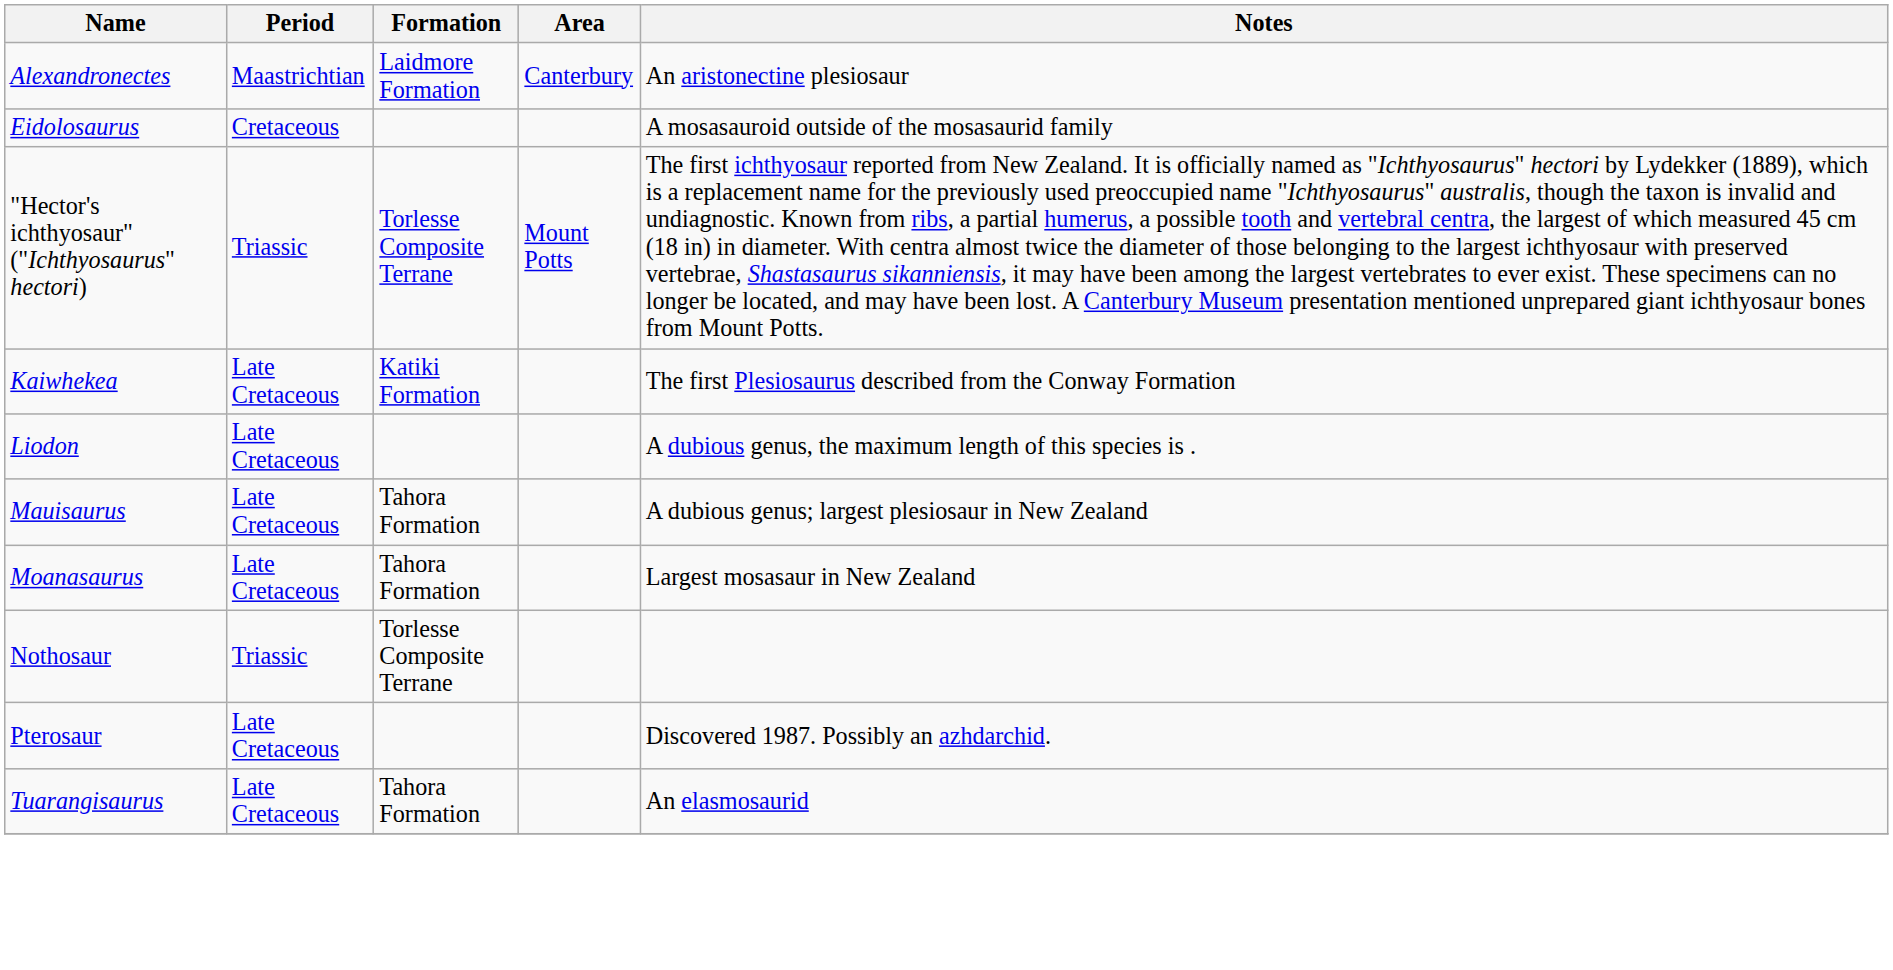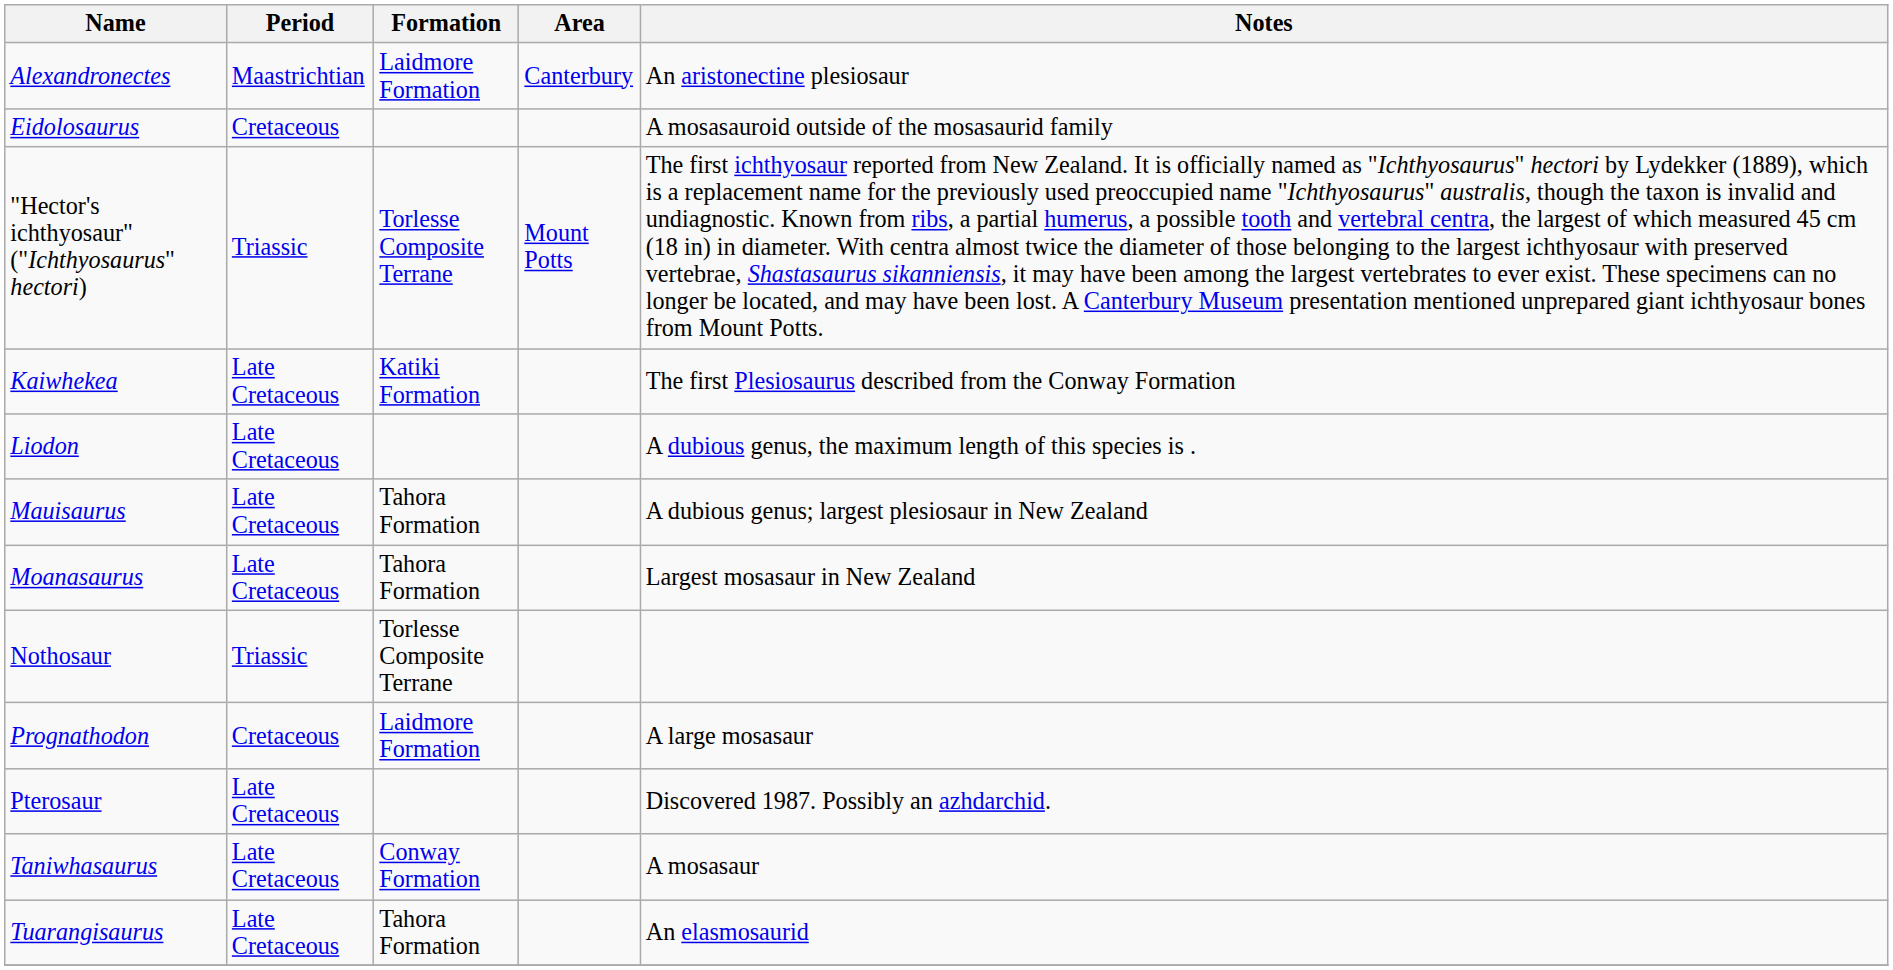+ row: Prognathodon | Cretaceous | Laidmore Formation | A large mosasaur
+ row: Taniwhasaurus | Late Cretaceous | Conway Formation | A mosasaur
